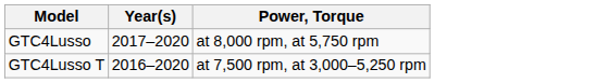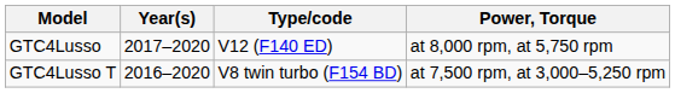+ column: Type/code | V12 (F140 ED) | V8 twin turbo (F154 BD)
